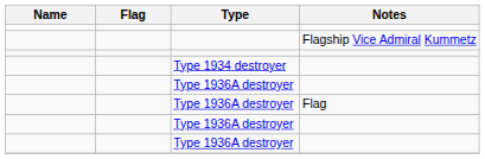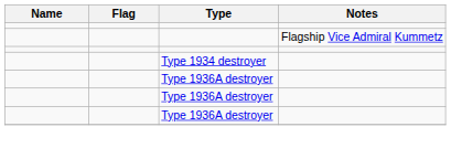- row: Type 1936A destroyer | Flag
